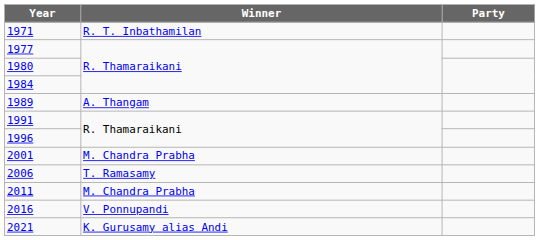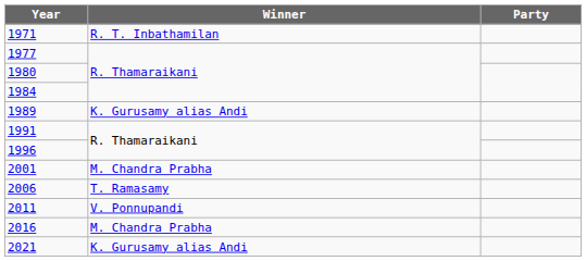1989 | Winner: A. Thangam -> K. Gurusamy alias Andi
2011 | Winner: M. Chandra Prabha -> V. Ponnupandi
2016 | Winner: V. Ponnupandi -> M. Chandra Prabha
